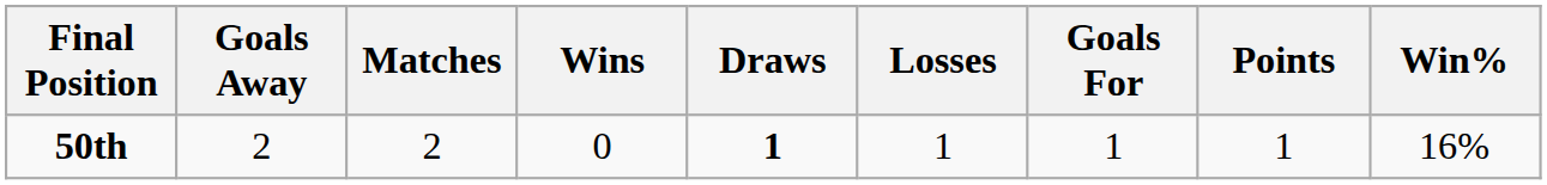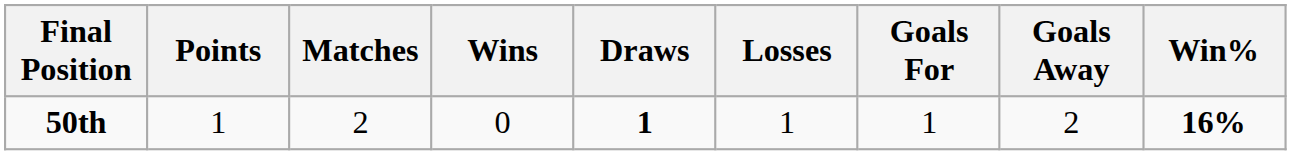columns swapped: Points <-> Goals Away
50th | Win%: normal -> bold
